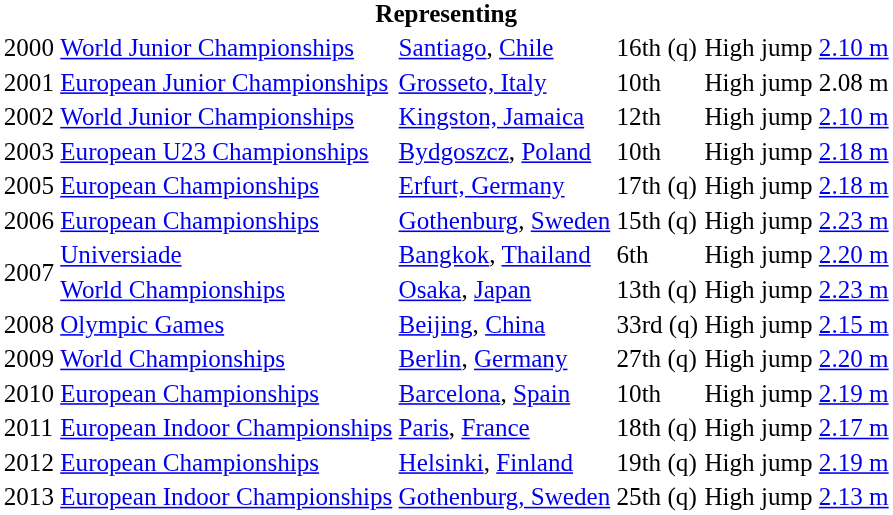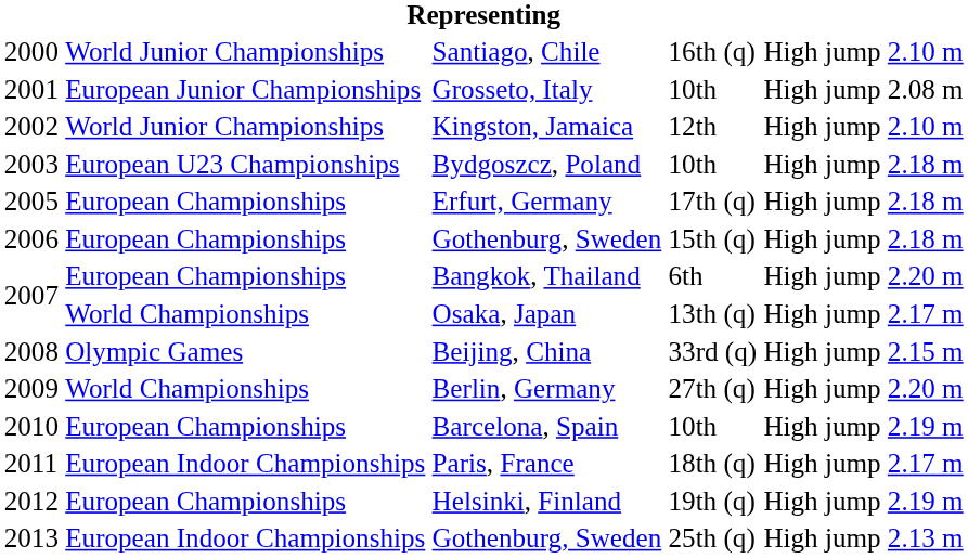2006 / Gothenburg, Sweden | column 6: 2.23 m -> 2.18 m
Bangkok, Thailand | column 2: Universiade -> European Championships
Osaka, Japan | column 6: 2.23 m -> 2.17 m
